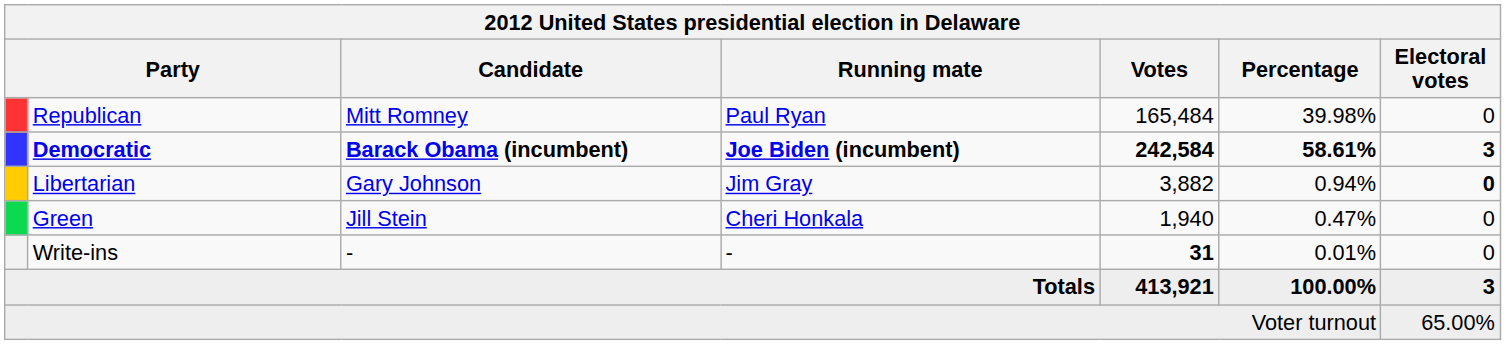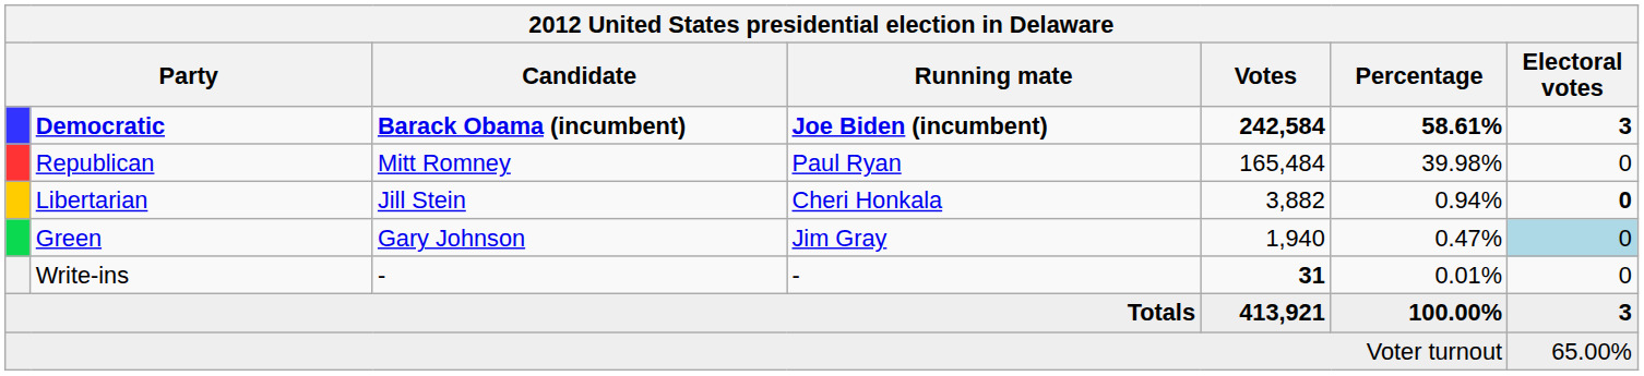rows swapped: Democratic <-> Republican
Libertarian | Candidate: Gary Johnson -> Jill Stein
Libertarian | Running mate: Jim Gray -> Cheri Honkala
Green | Candidate: Jill Stein -> Gary Johnson
Green | Running mate: Cheri Honkala -> Jim Gray
Green | Electoral votes: no background -> lightblue background
